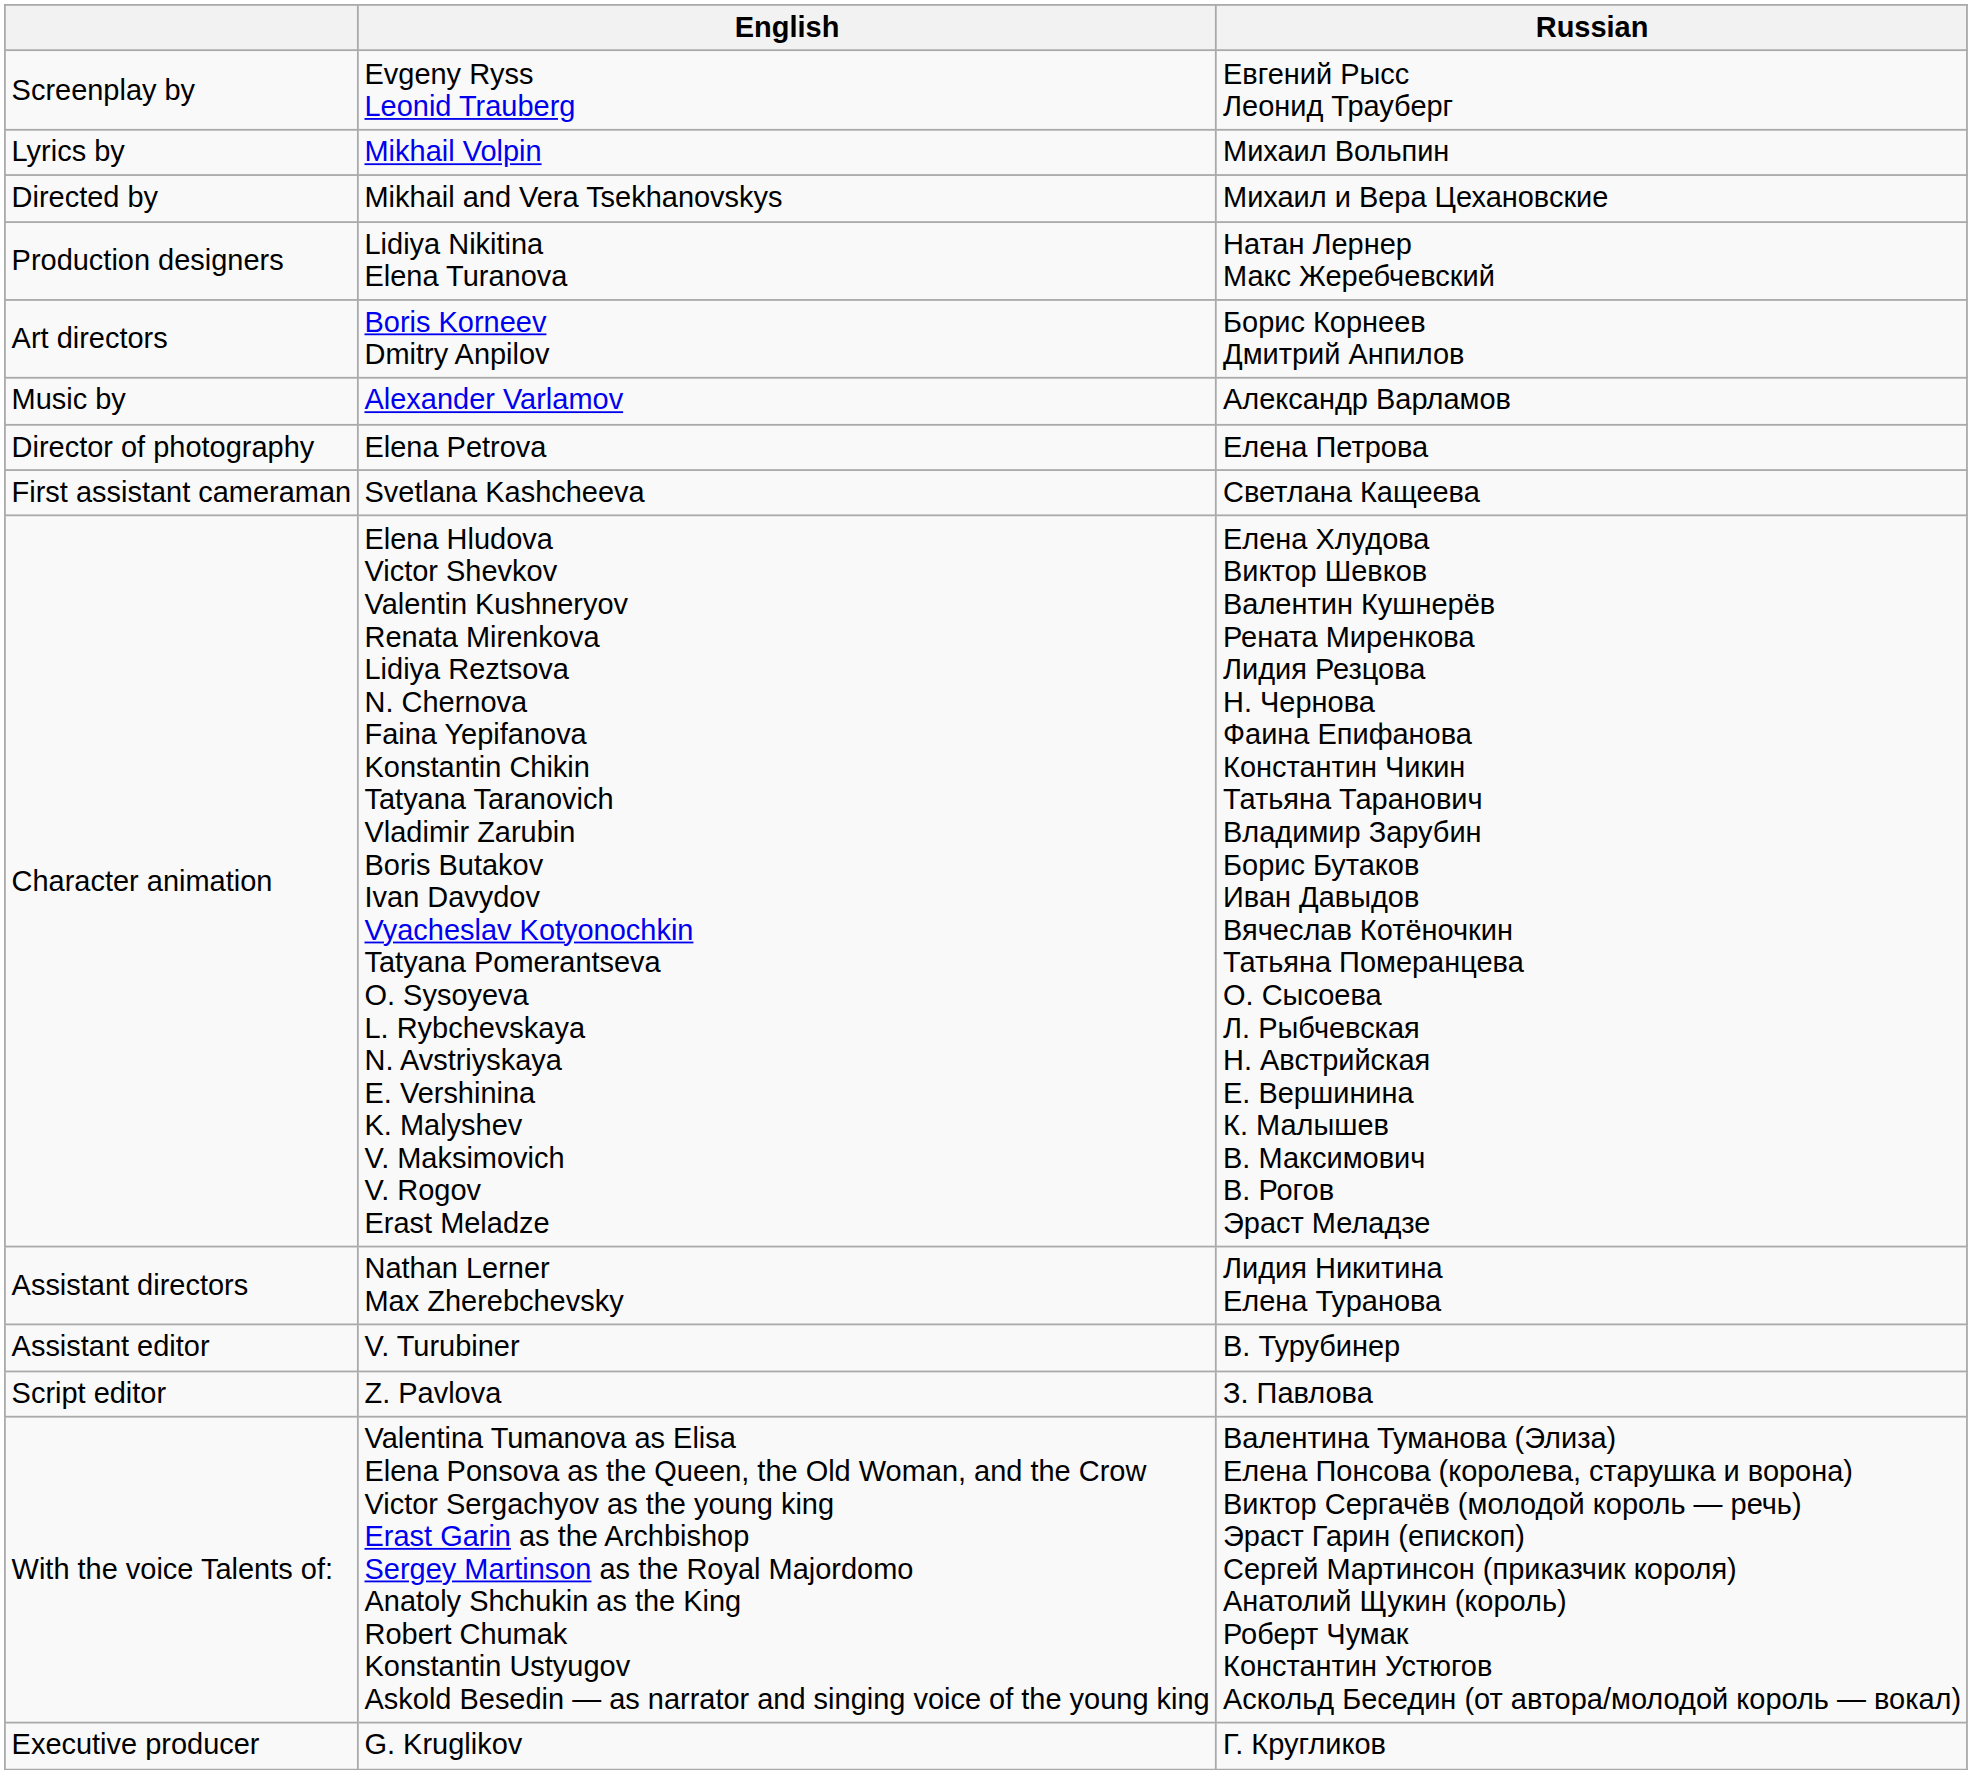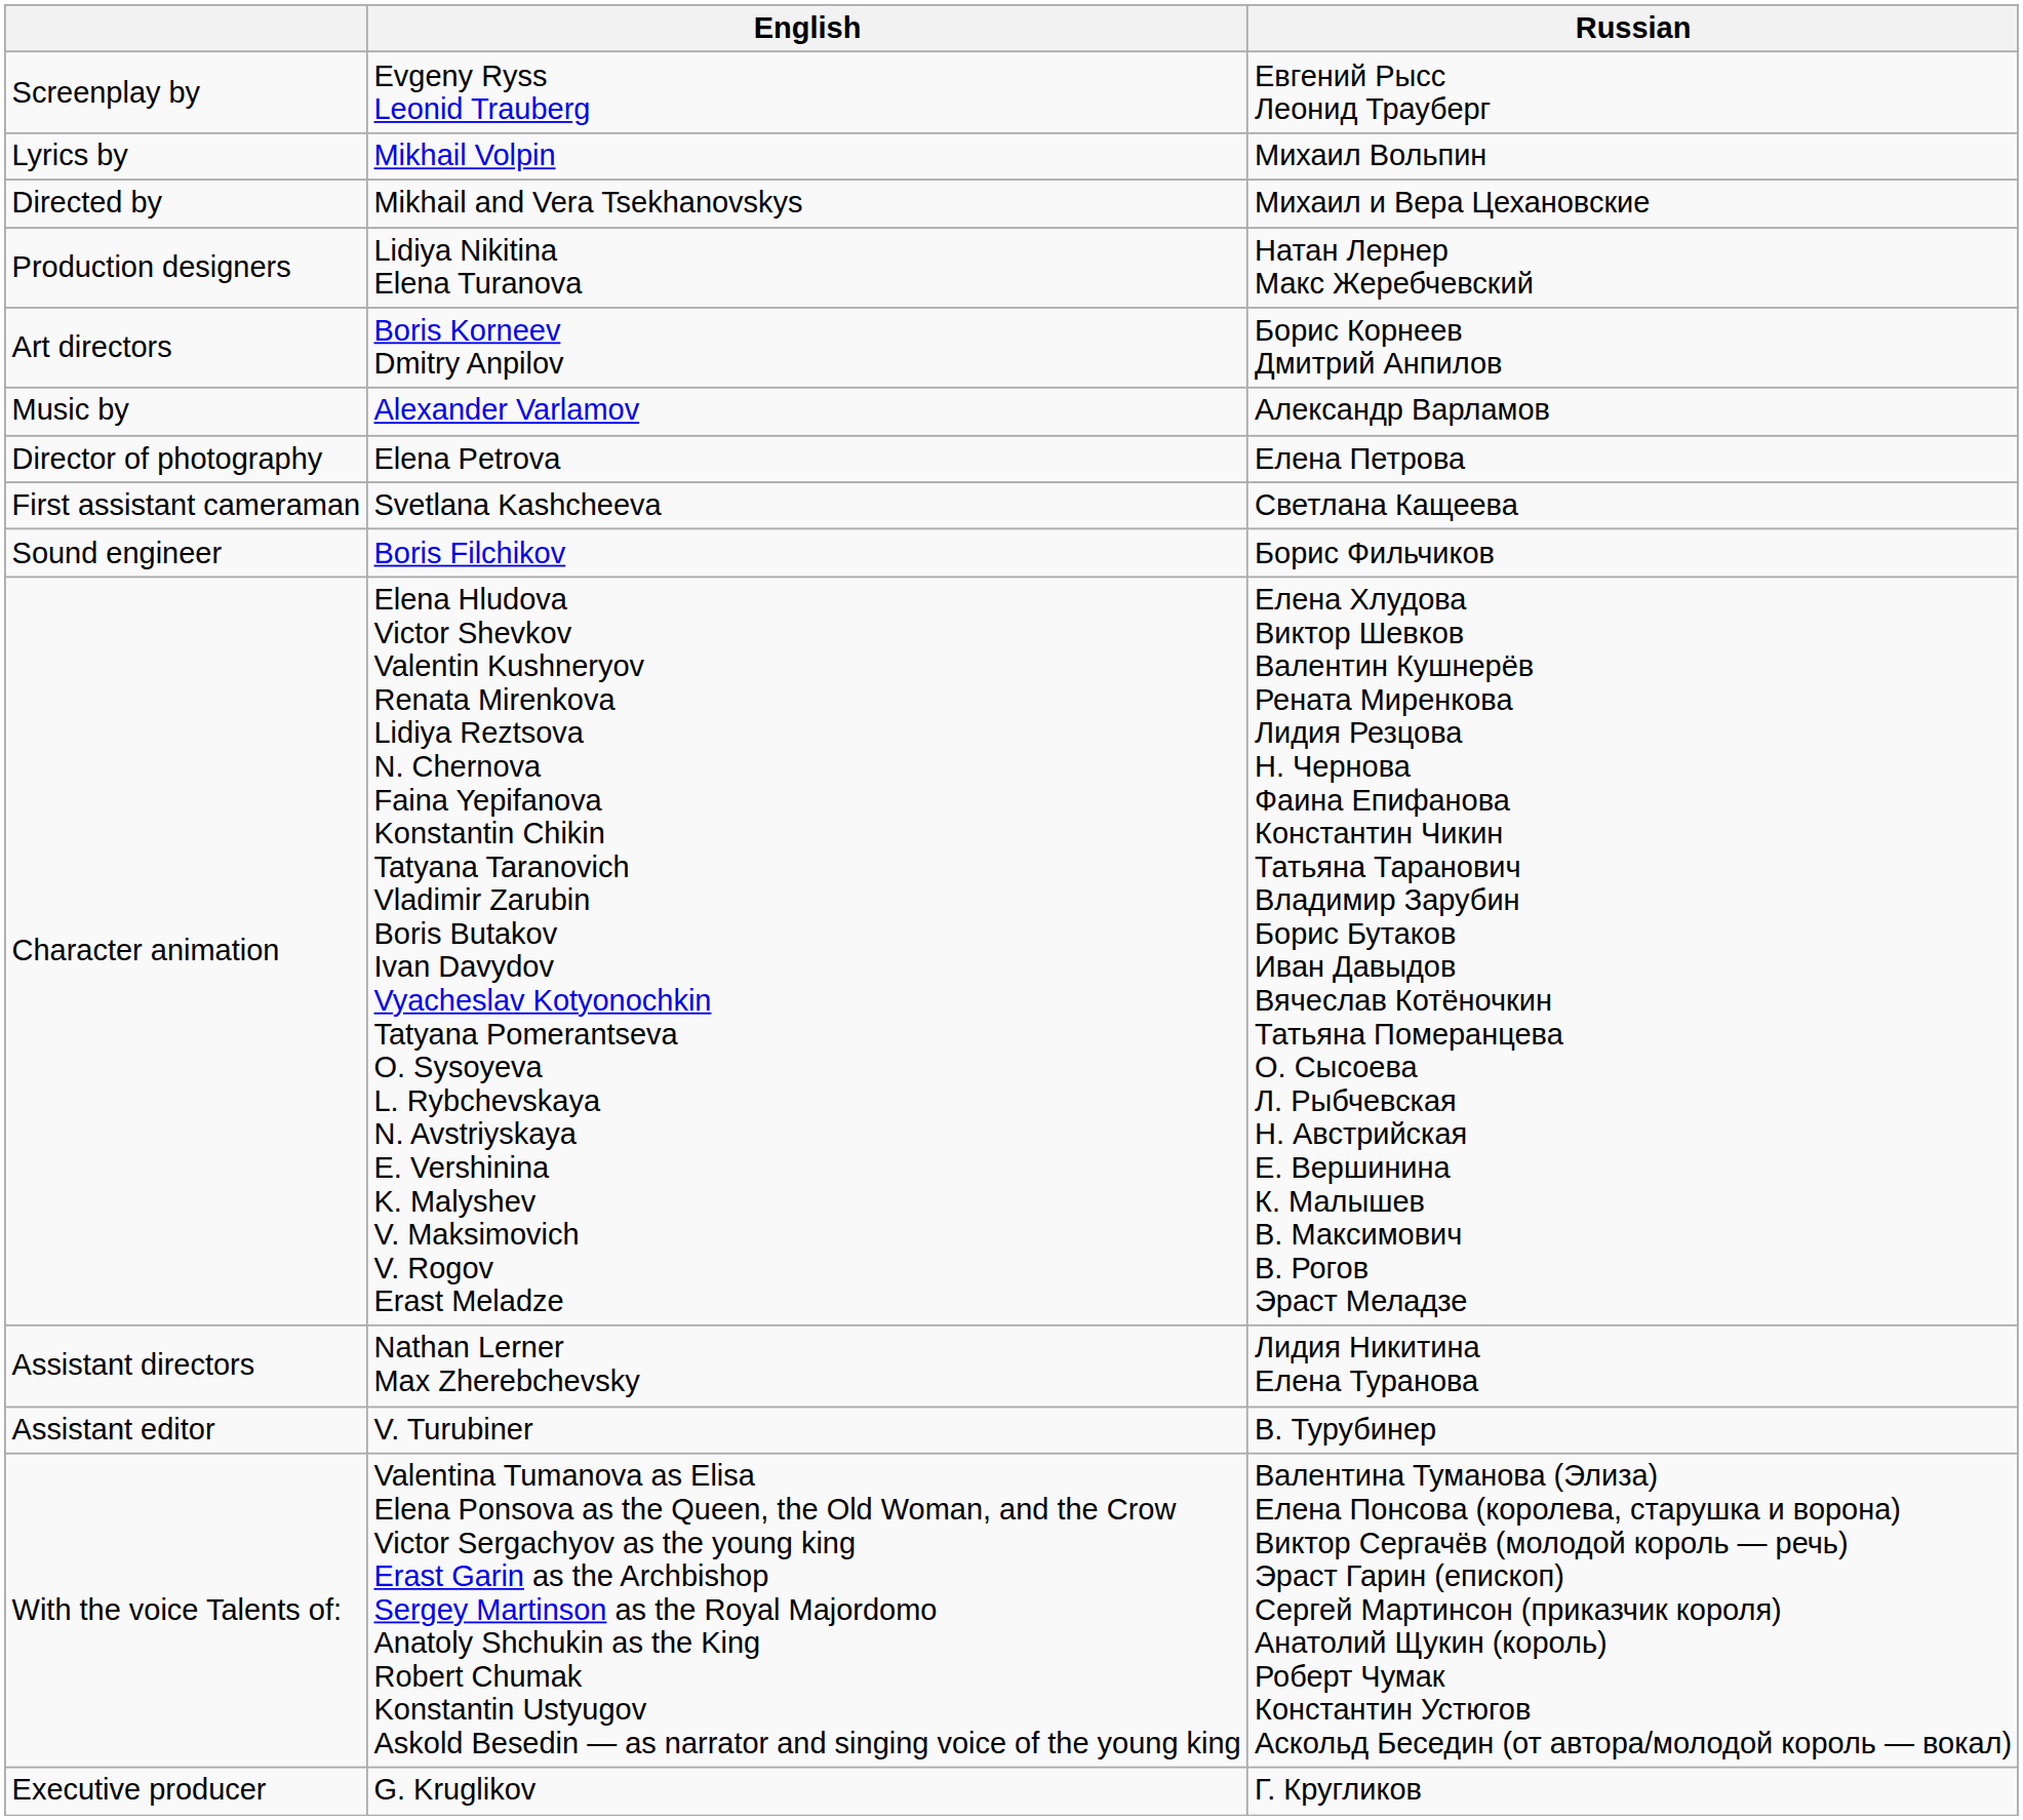+ row: Sound engineer | Boris Filchikov | Борис Фильчиков
- row: Script editor | Z. Pavlova | З. Павлова
